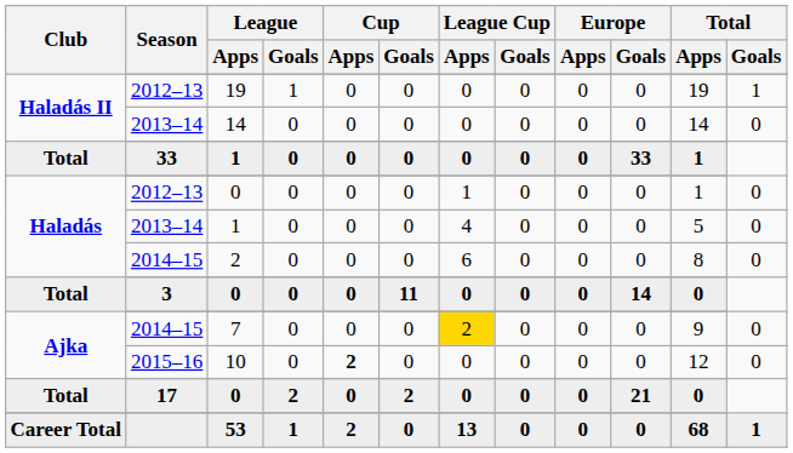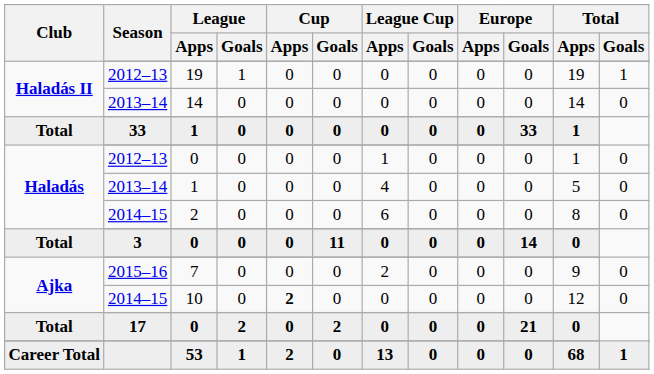7 | Season: 2014–15 -> 2015–16
7 | League Cup / Apps: gold background -> no background
10 | Season: 2015–16 -> 2014–15
